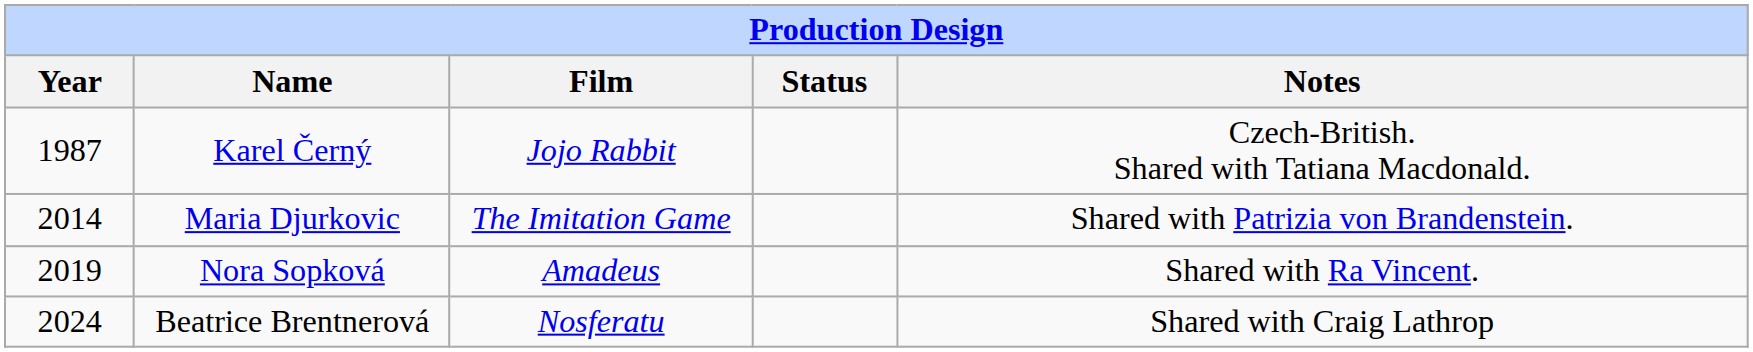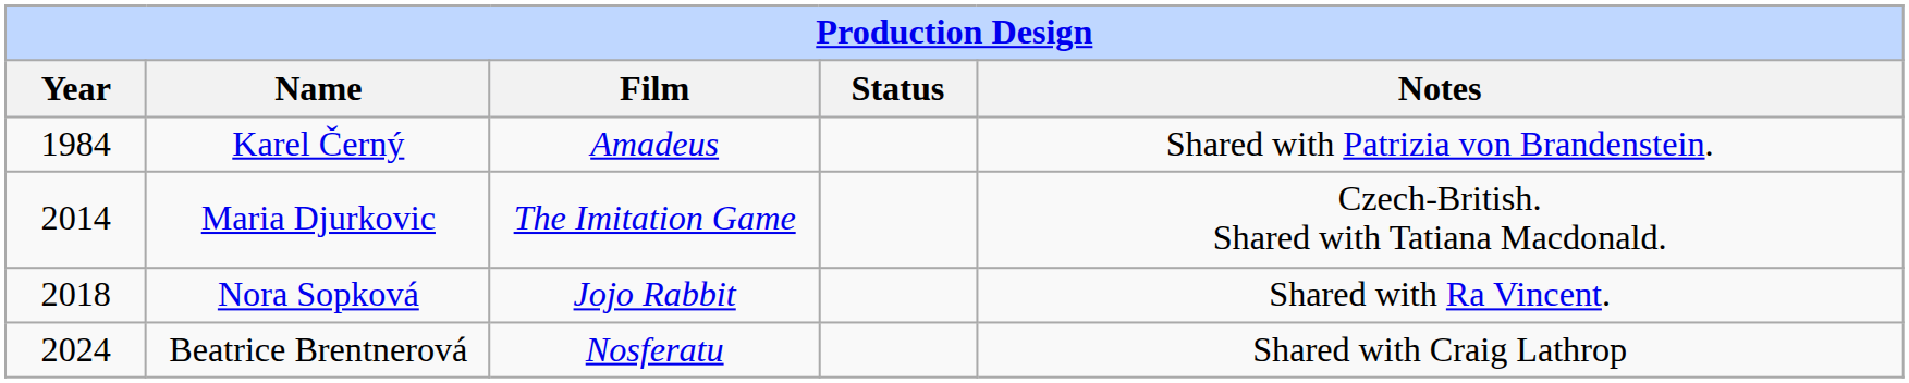Karel Černý | Year: 1987 -> 1984
Karel Černý | Film: Jojo Rabbit -> Amadeus
Karel Černý | Notes: Czech-British. Shared with Tatiana Macdonald. -> Shared with Patrizia von Brandenstein.
Maria Djurkovic | Notes: Shared with Patrizia von Brandenstein. -> Czech-British. Shared with Tatiana Macdonald.
Nora Sopková | Year: 2019 -> 2018
Nora Sopková | Film: Amadeus -> Jojo Rabbit
